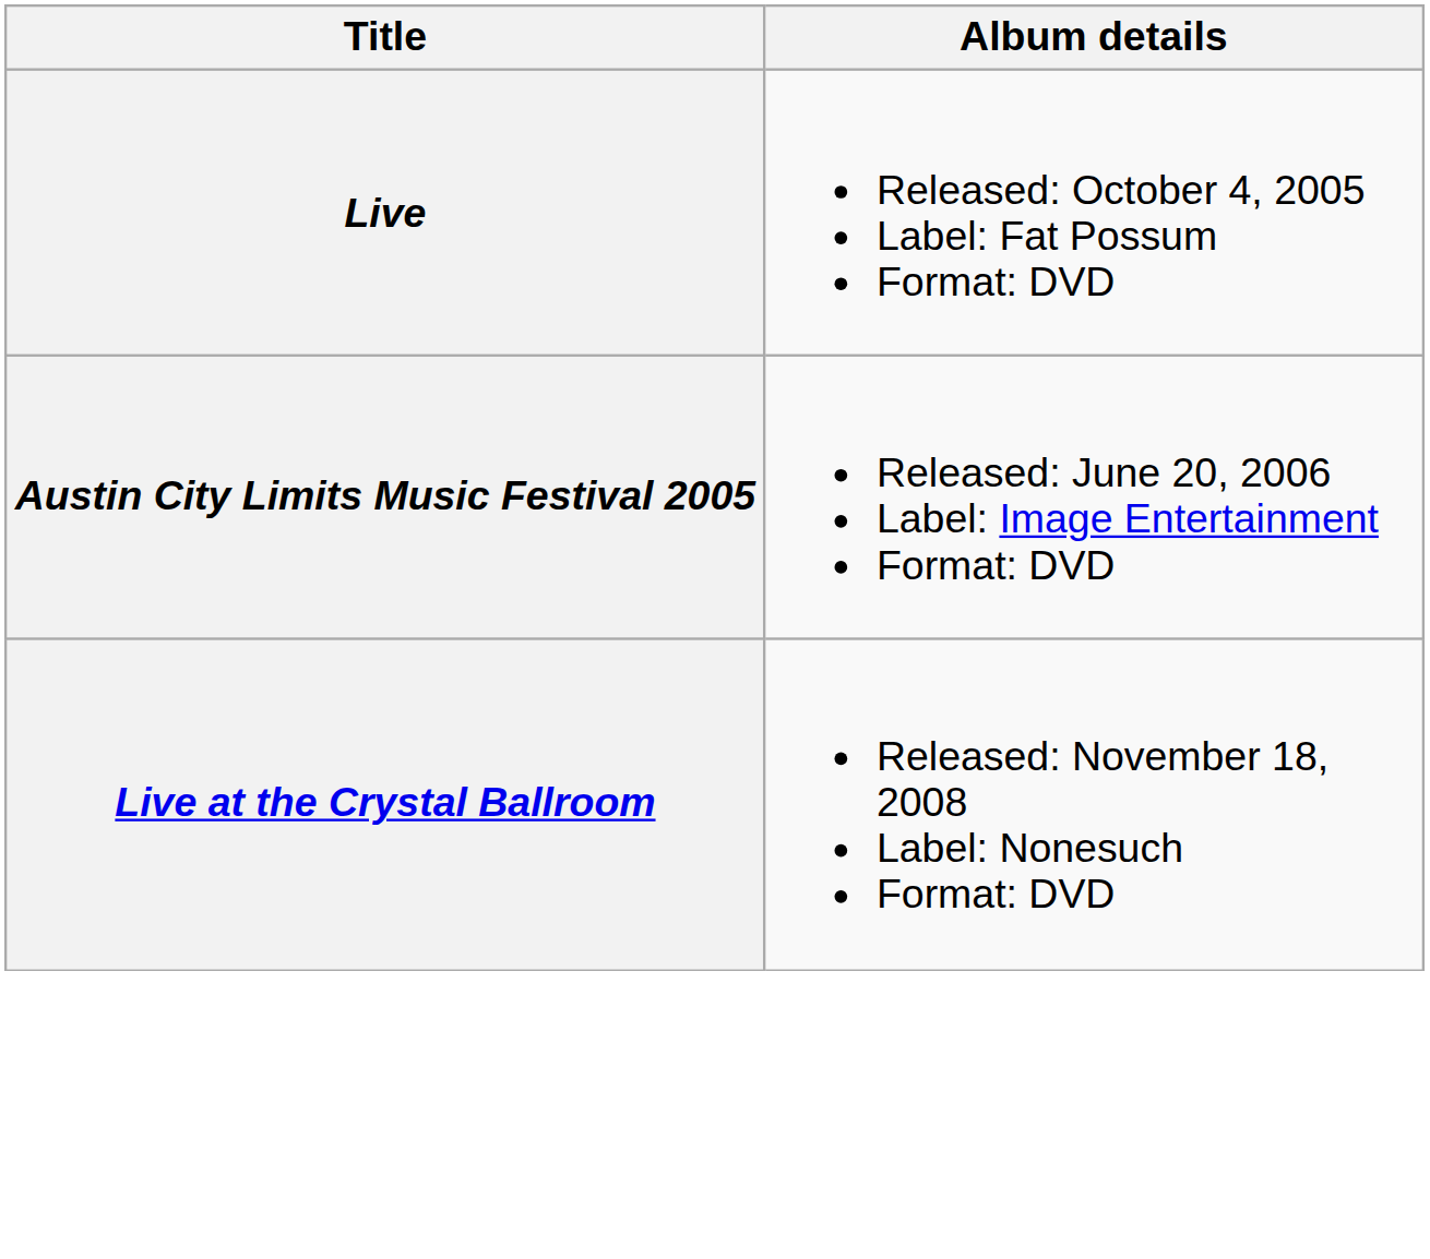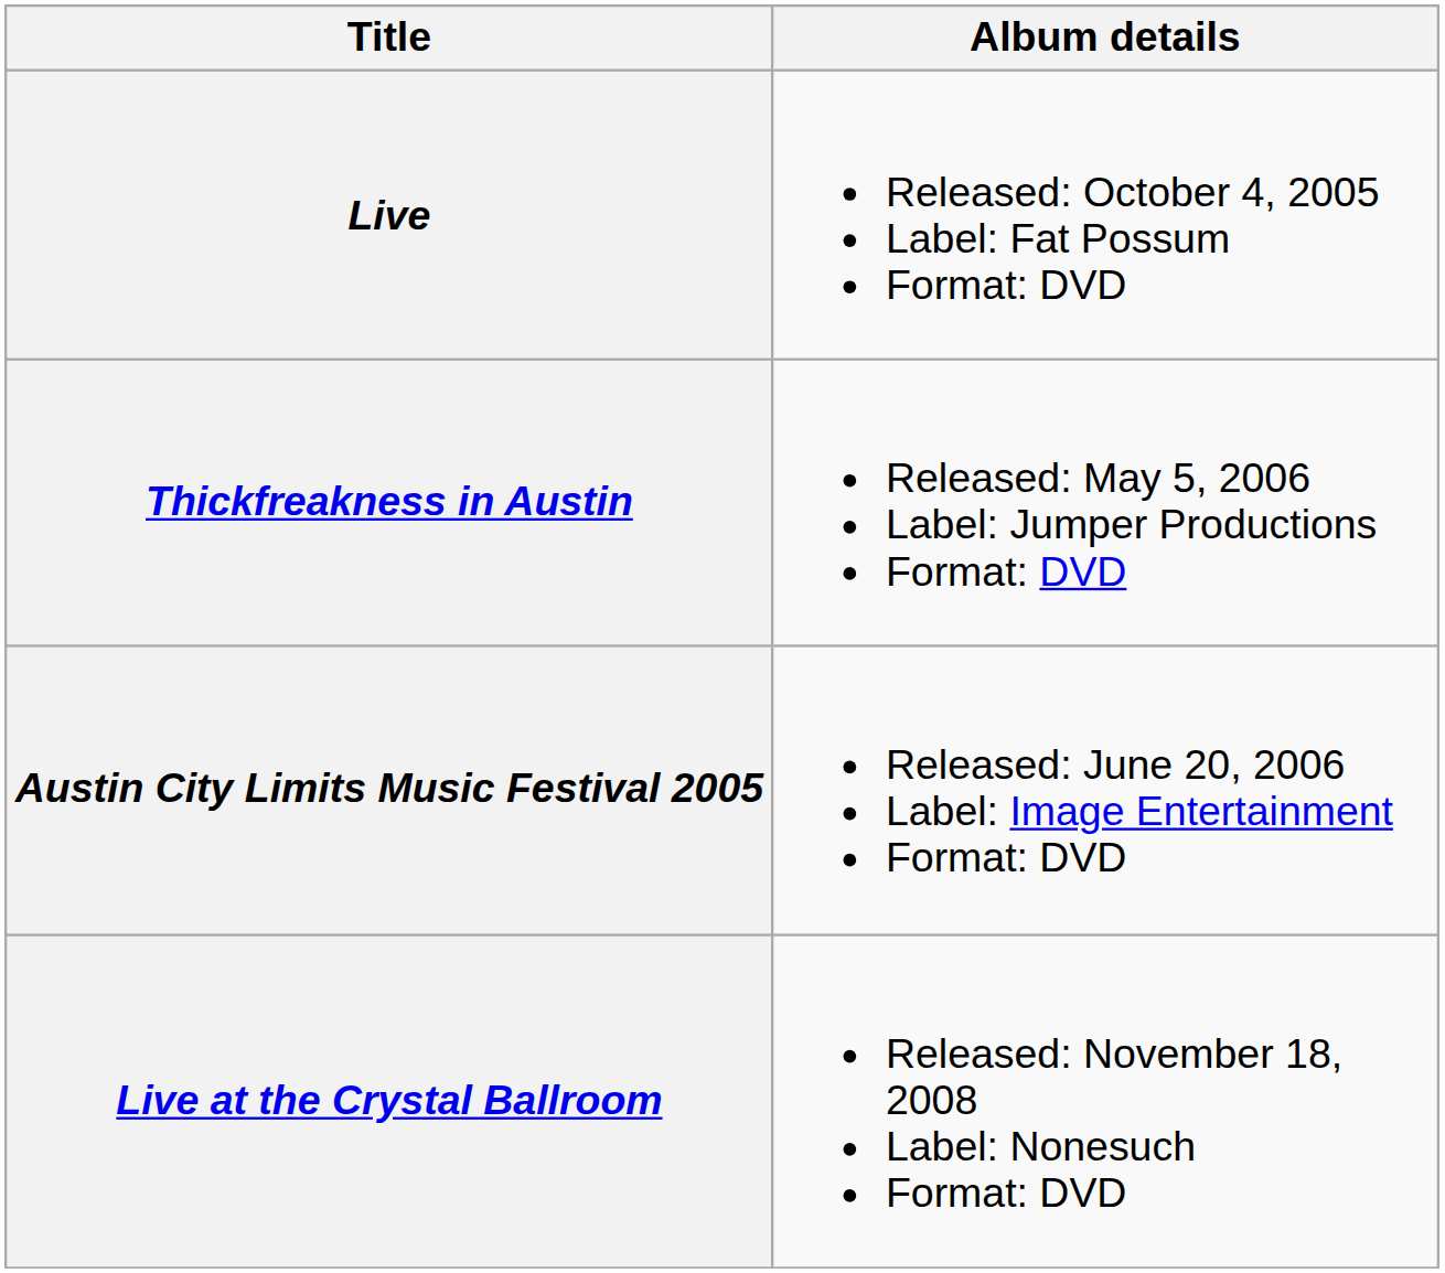+ row: Thickfreakness in Austin | Released: May 5, 2006 Label: Jumper Productions Format: DVD
